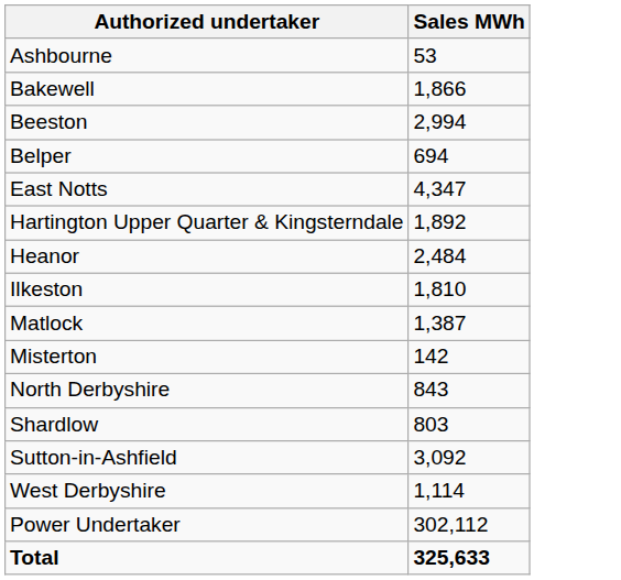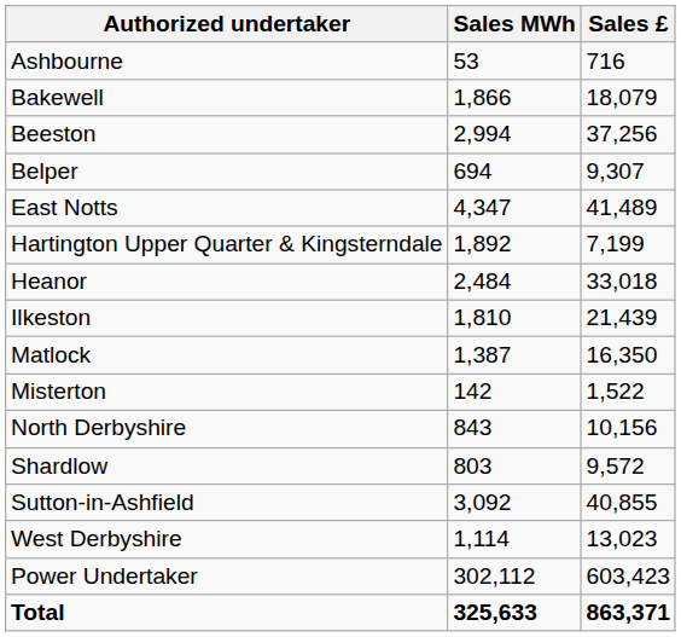+ column: Sales £ | 716 | 18,079 | 37,256 | 9,307 | 41,489 | 7,199 | 33,018 | 21,439 | 16,350 | 1,522 | 10,156 | 9,572 | 40,855 | 13,023 | 603,423 | 863,371
